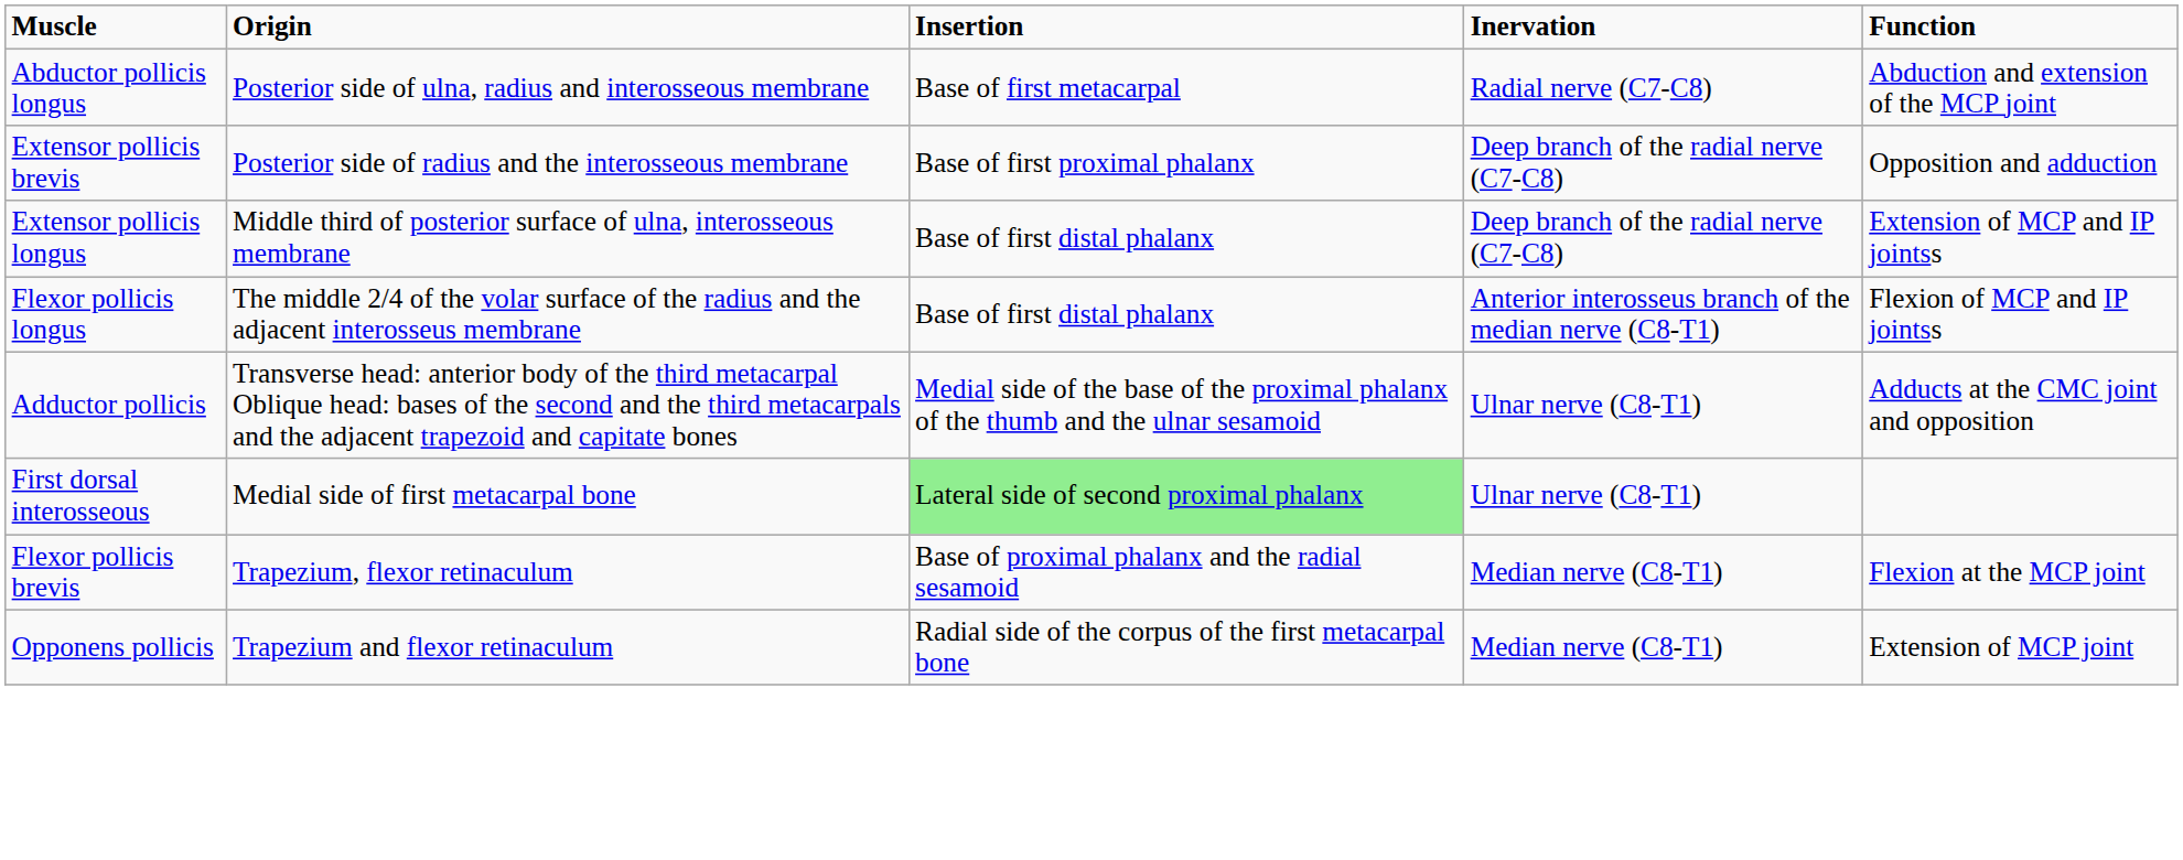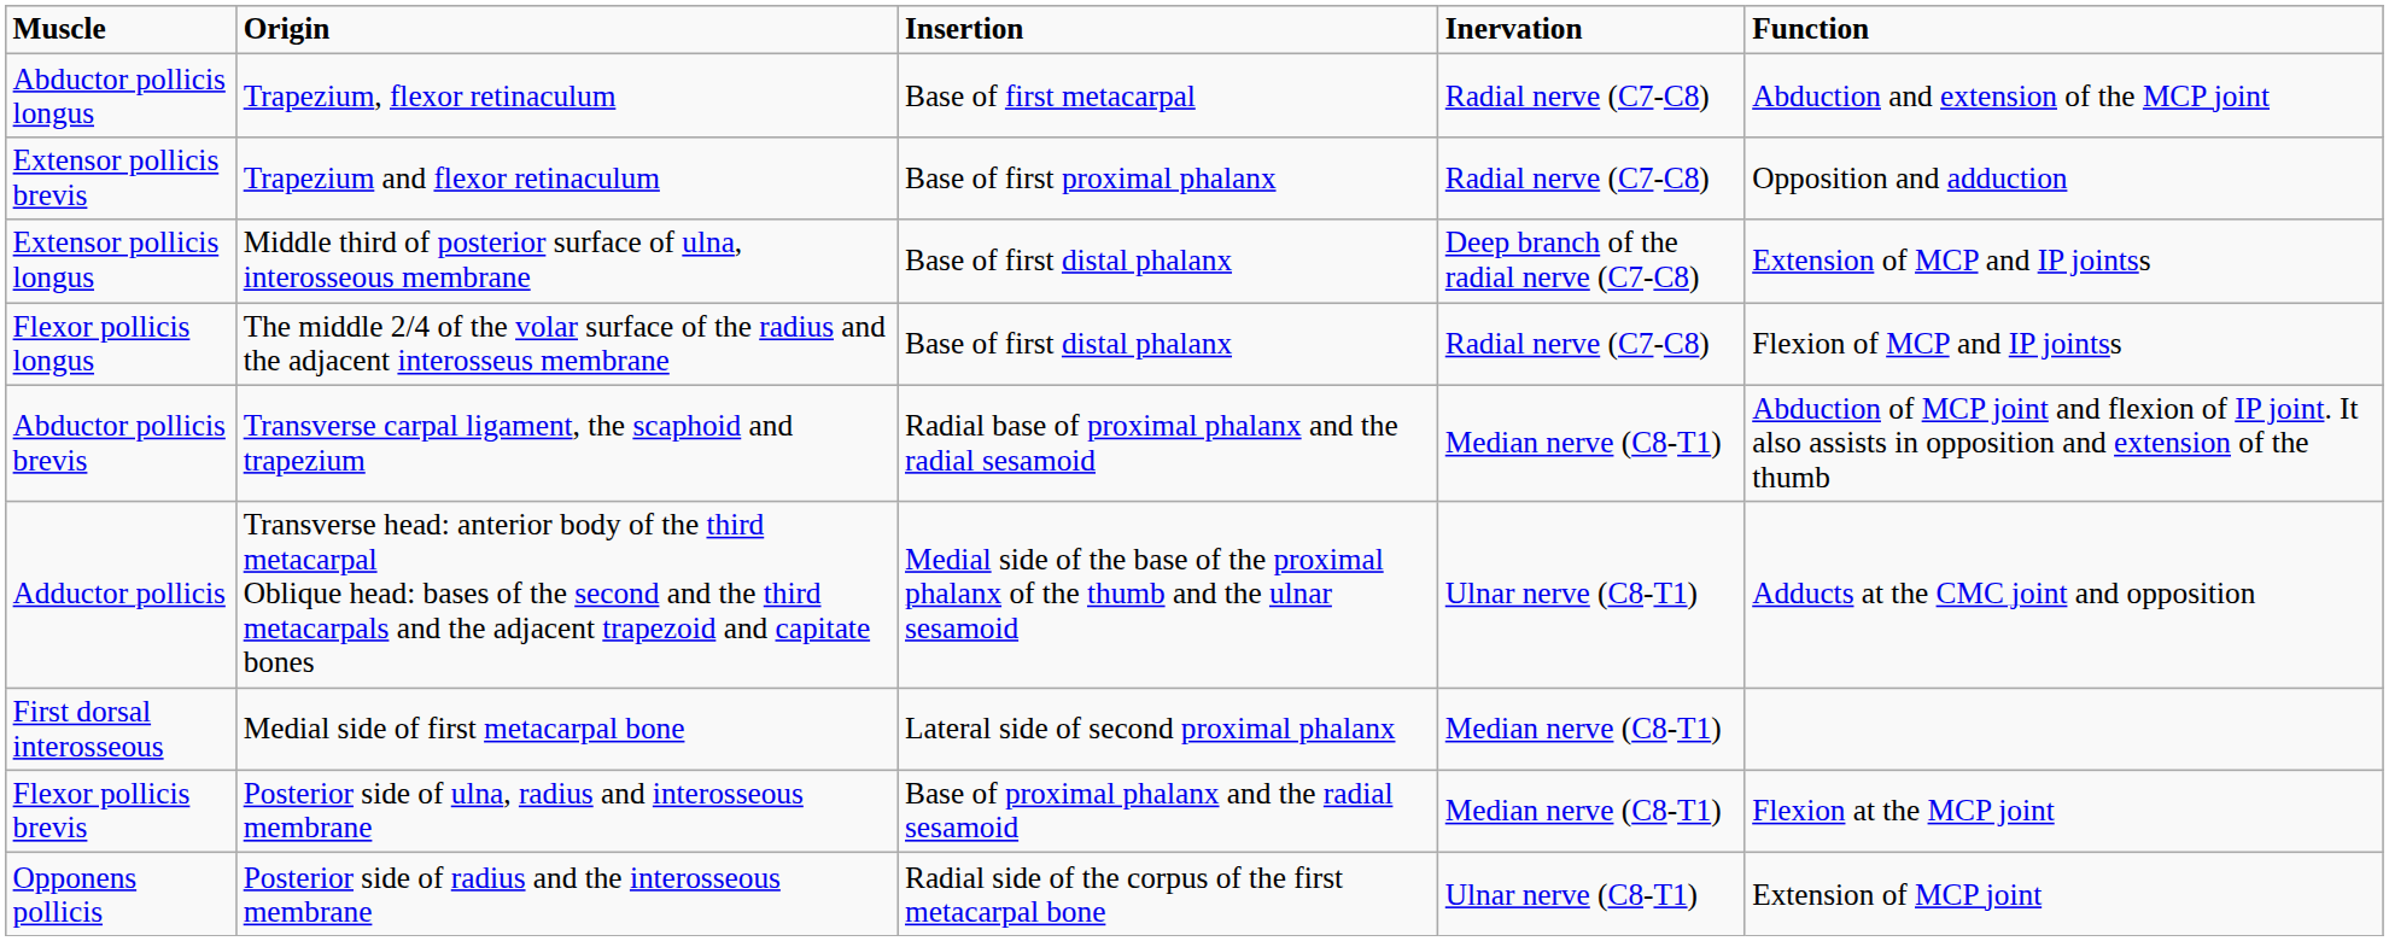Abductor pollicis longus | Origin: Posterior side of ulna, radius and interosseous membrane -> Trapezium, flexor retinaculum
Extensor pollicis brevis | Origin: Posterior side of radius and the interosseous membrane -> Trapezium and flexor retinaculum
Extensor pollicis brevis | Inervation: Deep branch of the radial nerve (C7-C8) -> Radial nerve (C7-C8)
Flexor pollicis longus | Inervation: Anterior interosseus branch of the median nerve (C8-T1) -> Radial nerve (C7-C8)
+ row: Abductor pollicis brevis | Transverse carpal ligament, the scaphoid and trapezium | Radial base of proximal phalanx and the radial sesamoid | Median nerve (C8-T1) | Abduction of MCP joint and flexion of IP joint. It also assists in opposition and extension of the thumb
First dorsal interosseous | Insertion: lightgreen background -> no background
First dorsal interosseous | Inervation: Ulnar nerve (C8-T1) -> Median nerve (C8-T1)
Flexor pollicis brevis | Origin: Trapezium, flexor retinaculum -> Posterior side of ulna, radius and interosseous membrane
Opponens pollicis | Origin: Trapezium and flexor retinaculum -> Posterior side of radius and the interosseous membrane
Opponens pollicis | Inervation: Median nerve (C8-T1) -> Ulnar nerve (C8-T1)
